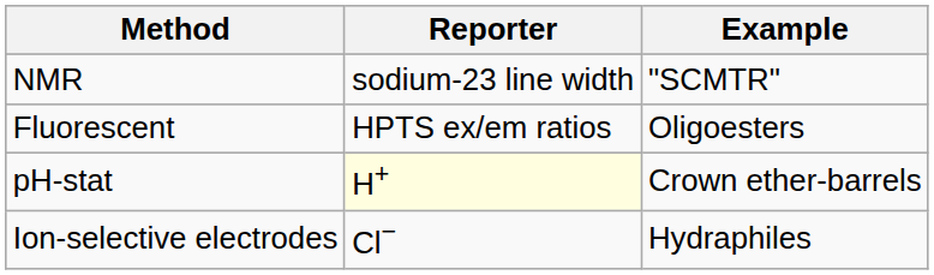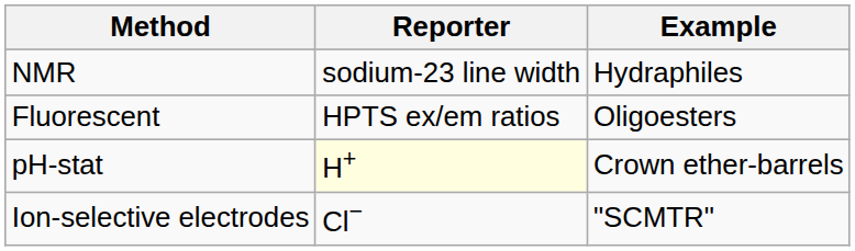NMR | Example: "SCMTR" -> Hydraphiles
Ion-selective electrodes | Example: Hydraphiles -> "SCMTR"
